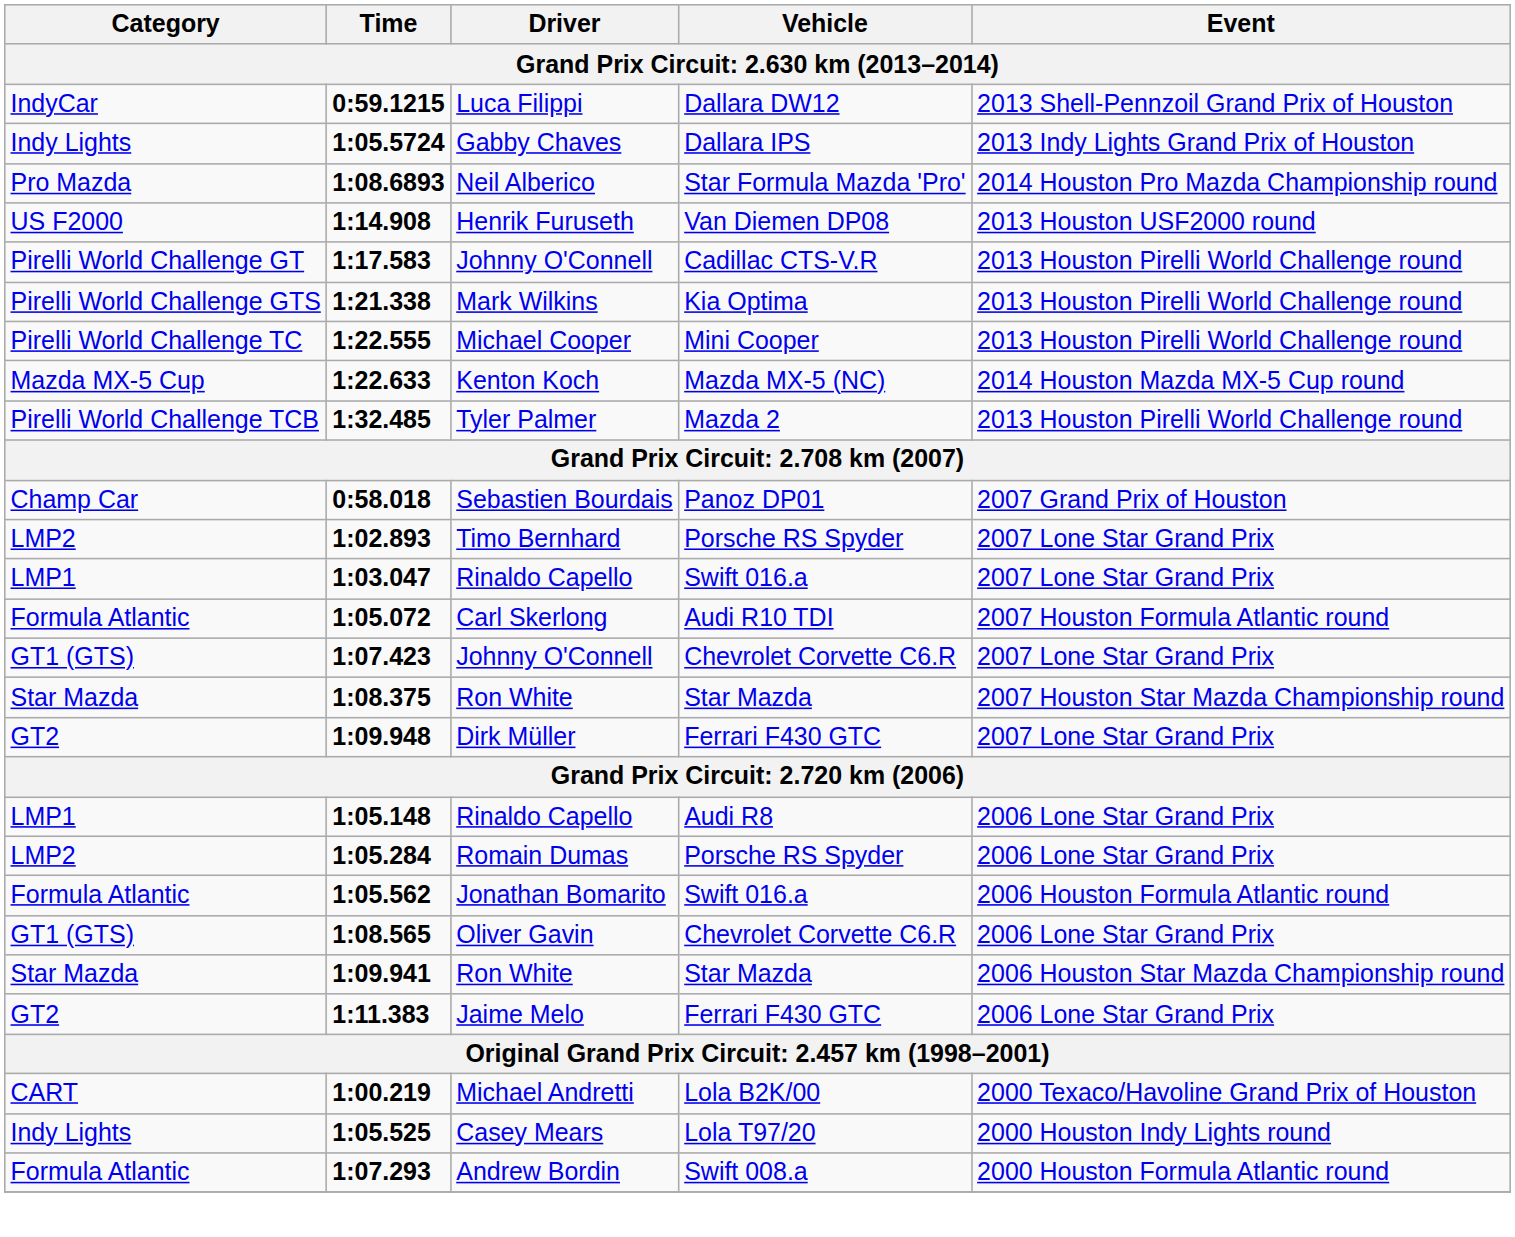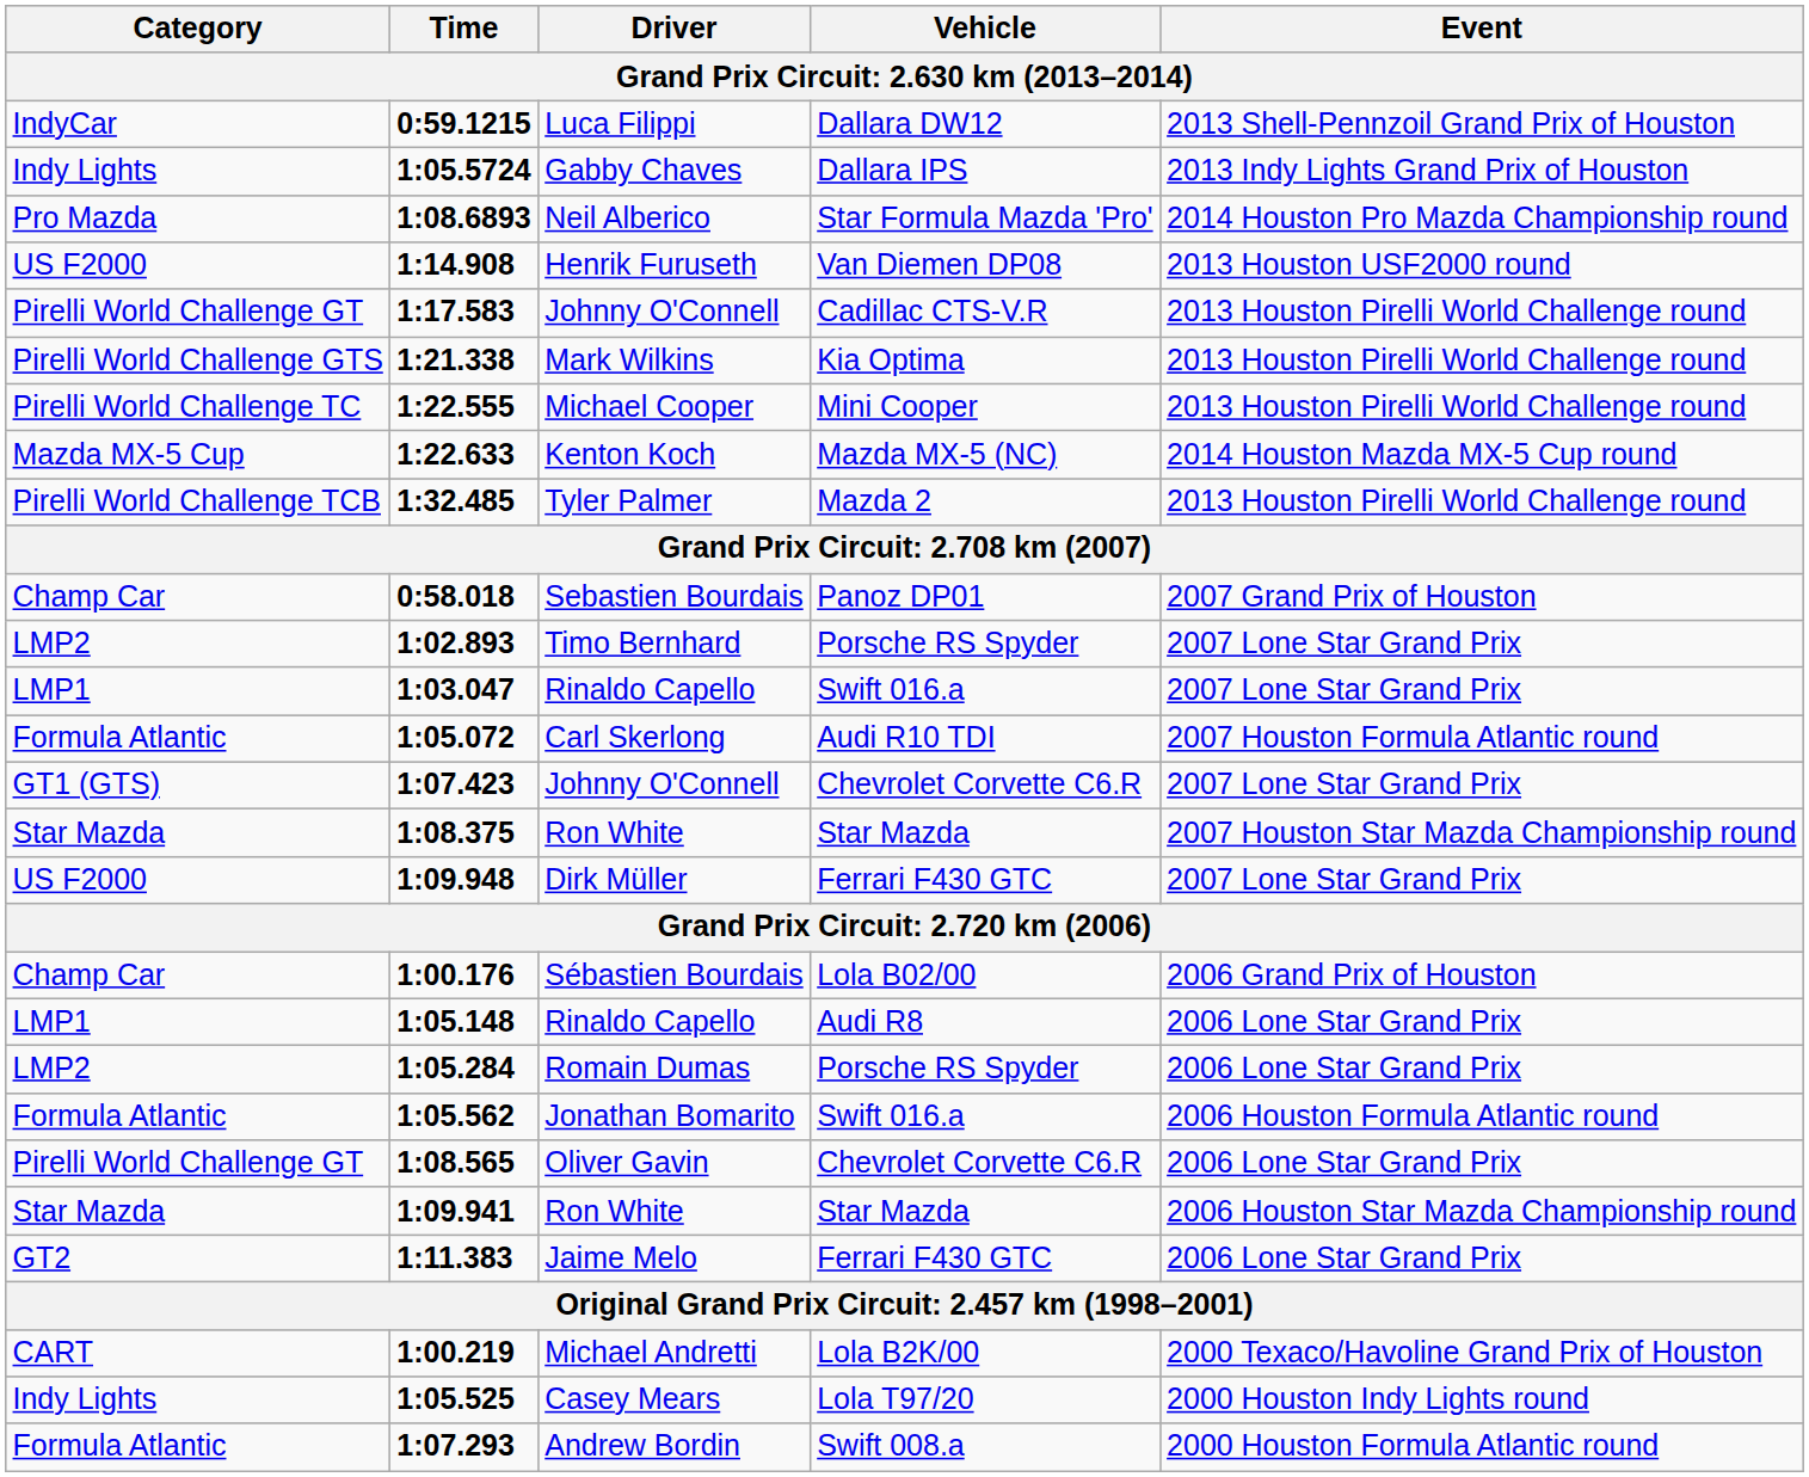1:09.948 | Category: GT2 -> US F2000
+ row: Champ Car | 1:00.176 | Sébastien Bourdais | Lola B02/00 | 2006 Grand Prix of Houston
1:08.565 | Category: GT1 (GTS) -> Pirelli World Challenge GT
